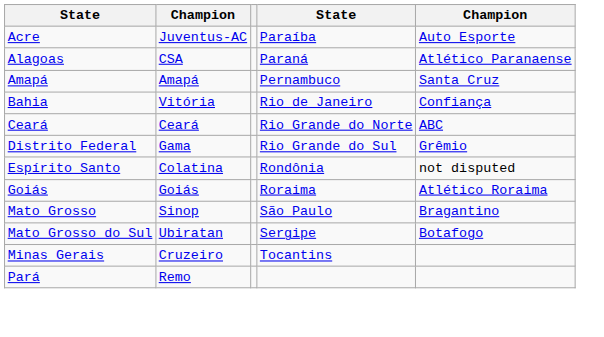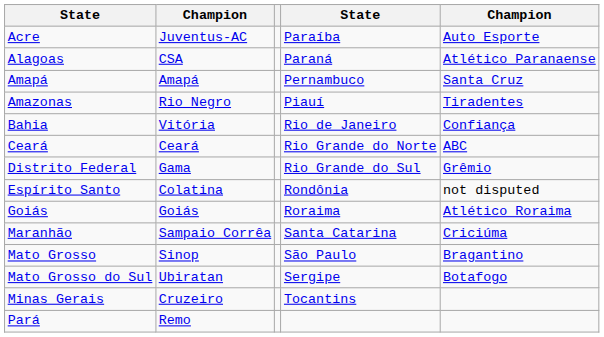+ row: Amazonas | Rio Negro | Piauí | Tiradentes
+ row: Maranhão | Sampaio Corrêa | Santa Catarina | Criciúma
